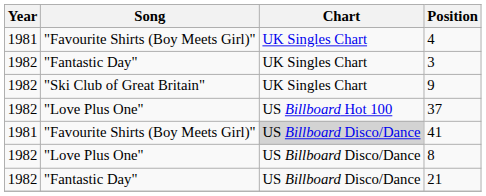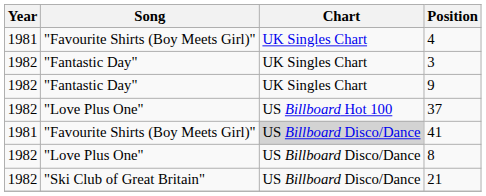9 | Song: "Ski Club of Great Britain" -> "Fantastic Day"
21 | Song: "Fantastic Day" -> "Ski Club of Great Britain"
